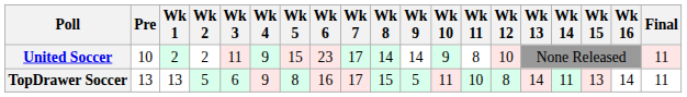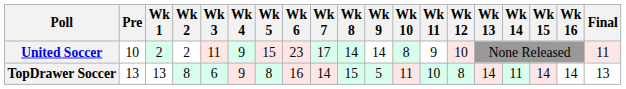United Soccer | Wk 10: 9 -> 8
United Soccer | Wk 11: 8 -> 9
TopDrawer Soccer | Wk 2: 5 -> 8
TopDrawer Soccer | Wk 7: 17 -> 14
TopDrawer Soccer | Wk 15: 13 -> 14
TopDrawer Soccer | Final: 11 -> 13
